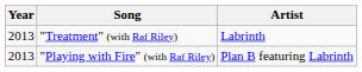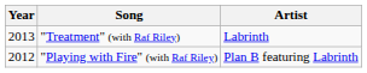"Playing with Fire" (with Raf Riley) | Year: 2013 -> 2012
